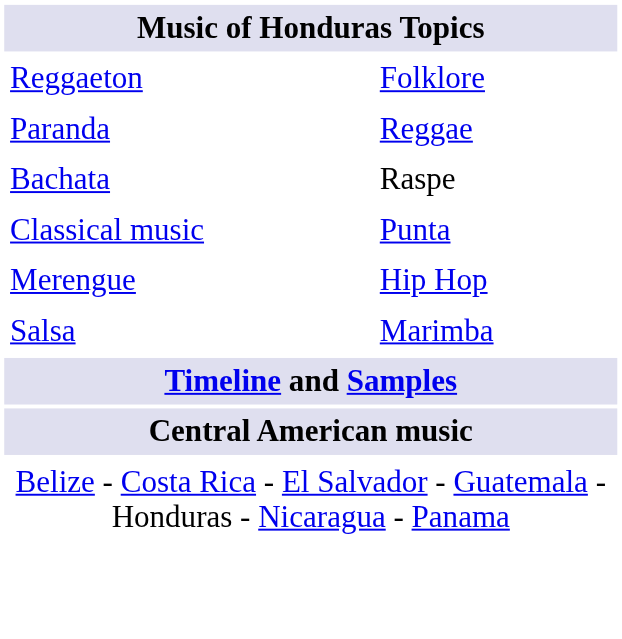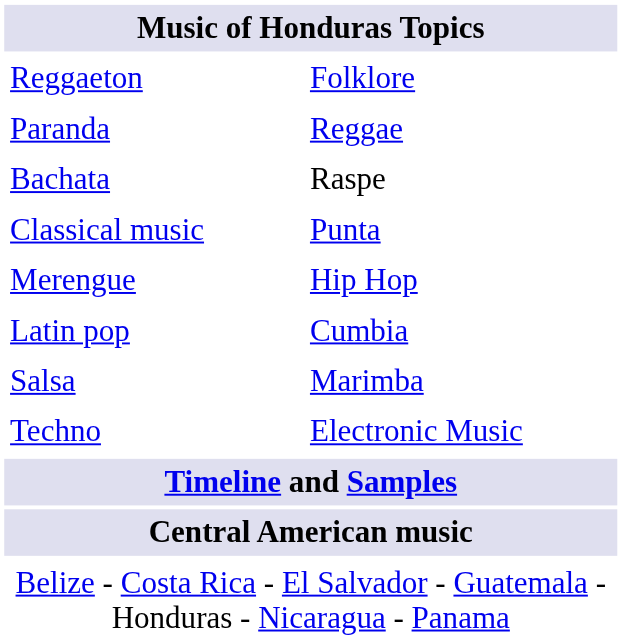+ row: Latin pop | Cumbia
+ row: Techno | Electronic Music
